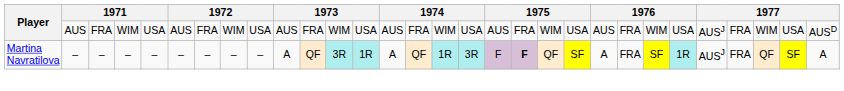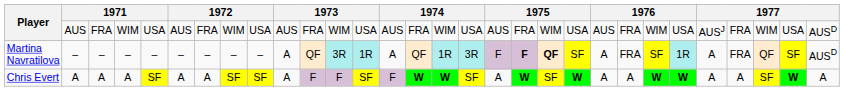Martina Navratilova | column 20: normal -> bold
Martina Navratilova | column 26: AUSJ -> A
Martina Navratilova | column 30: A -> AUSD
+ row: Chris Evert | A | A | A | SF | A | A | SF | SF | A | F | F | SF | F | W | W | SF | A | W | SF | W | A | A | W | W | A | A | SF | W | A
